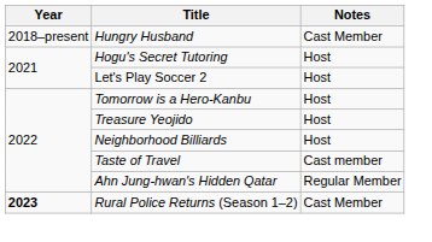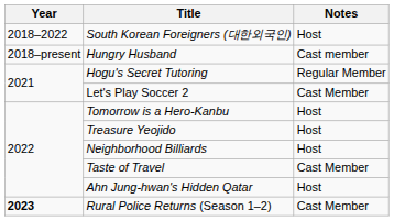+ row: 2018–2022 | South Korean Foreigners (대한외국인) | Host
Hungry Husband | Notes: Cast Member -> Cast member
Hogu's Secret Tutoring | Notes: Host -> Regular Member
Let's Play Soccer 2 | Notes: Host -> Cast Member
Taste of Travel | Notes: Cast member -> Cast Member
Ahn Jung-hwan's Hidden Qatar | Notes: Regular Member -> Host
